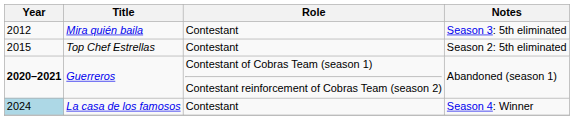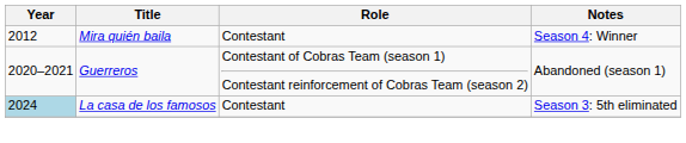Mira quién baila | Notes: Season 3: 5th eliminated -> Season 4: Winner
- row: 2015 | Top Chef Estrellas | Contestant | Season 2: 5th eliminated
Guerreros | Year: bold -> normal
La casa de los famosos | Notes: Season 4: Winner -> Season 3: 5th eliminated
